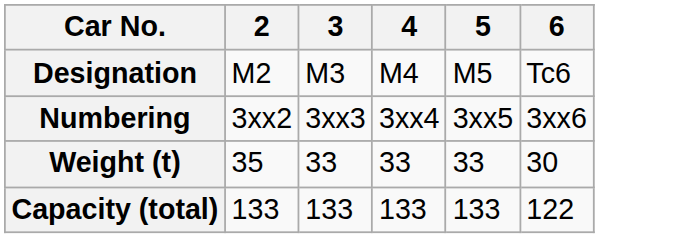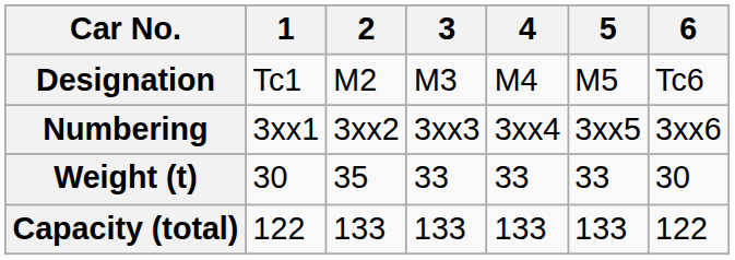+ column: 1 | Tc1 | 3xx1 | 30 | 122
